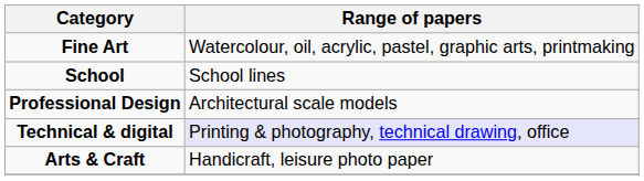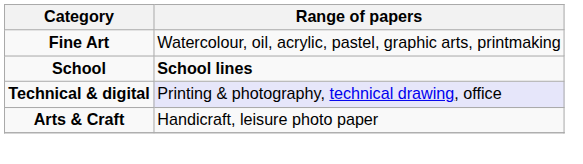School | Range of papers: normal -> bold
- row: Professional Design | Architectural scale models
